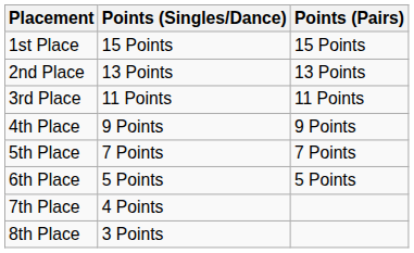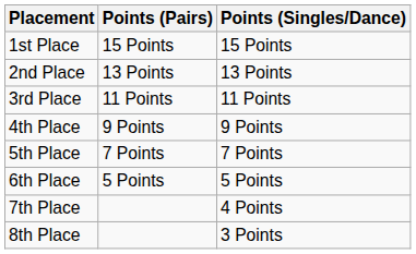columns swapped: Points (Singles/Dance) <-> Points (Pairs)
